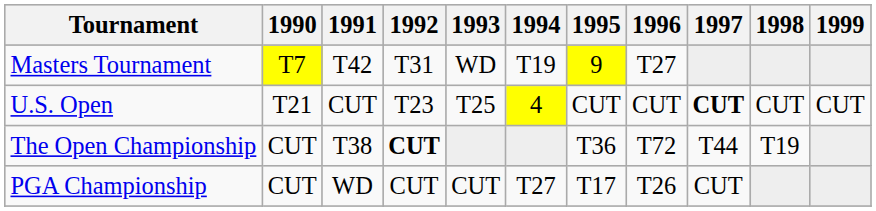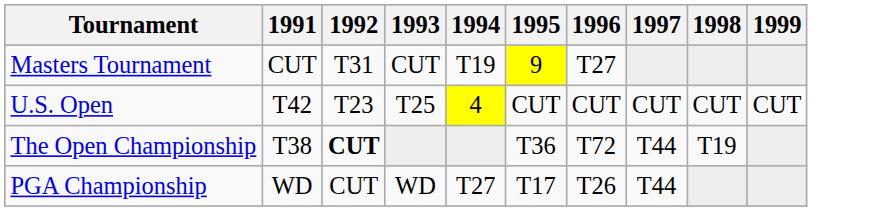- column: 1990 | T7 | T21 | CUT | CUT
Masters Tournament | 1991: T42 -> CUT
Masters Tournament | 1993: WD -> CUT
U.S. Open | 1991: CUT -> T42
U.S. Open | 1997: bold -> normal
PGA Championship | 1993: CUT -> WD
PGA Championship | 1997: CUT -> T44
